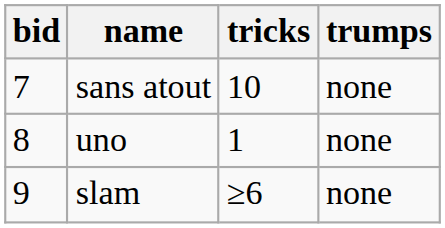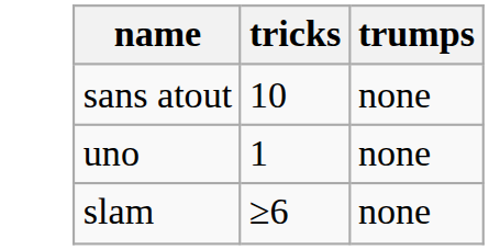- column: bid | 7 | 8 | 9
